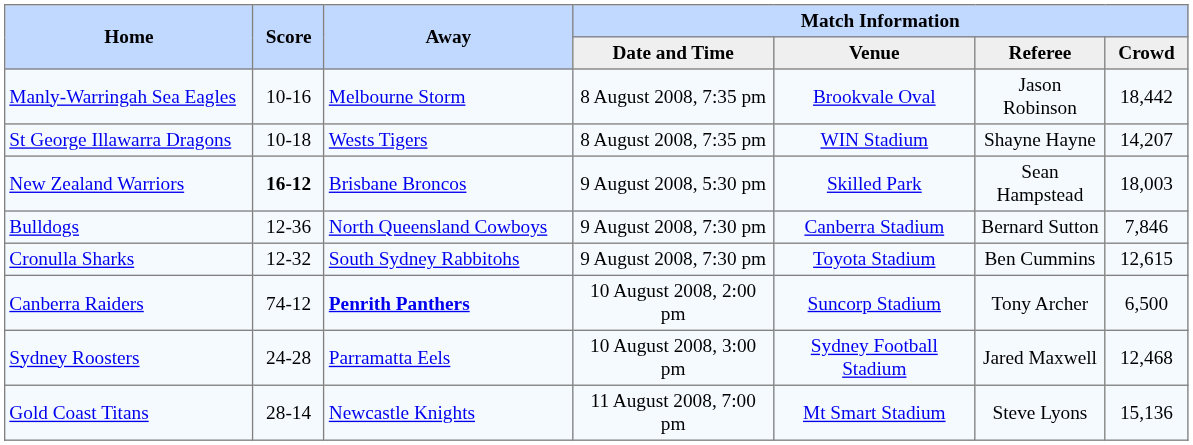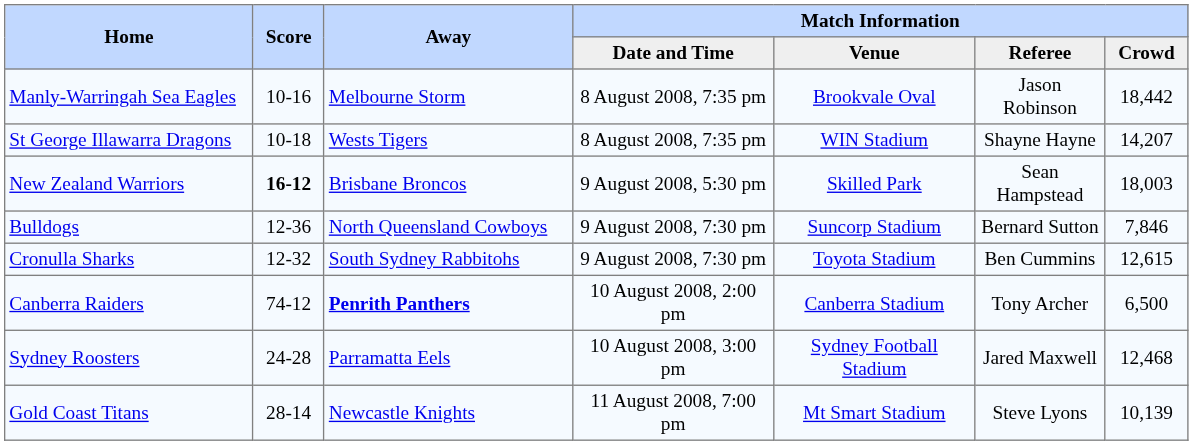Bulldogs | Match Information / Venue: Canberra Stadium -> Suncorp Stadium
Canberra Raiders | Match Information / Venue: Suncorp Stadium -> Canberra Stadium
Gold Coast Titans | Match Information / Crowd: 15,136 -> 10,139
